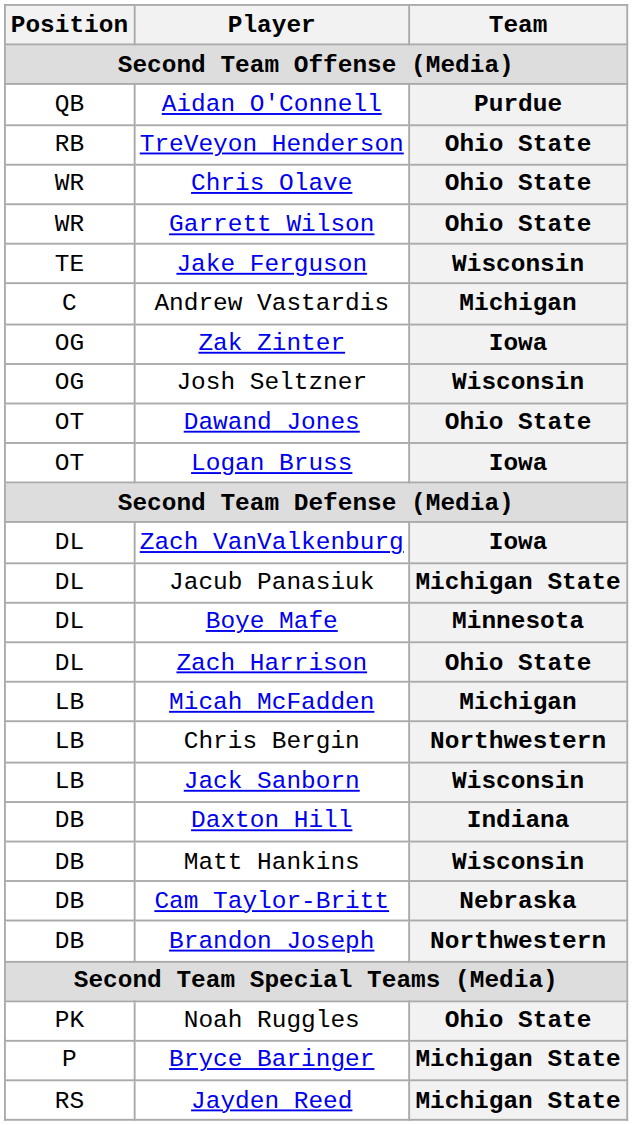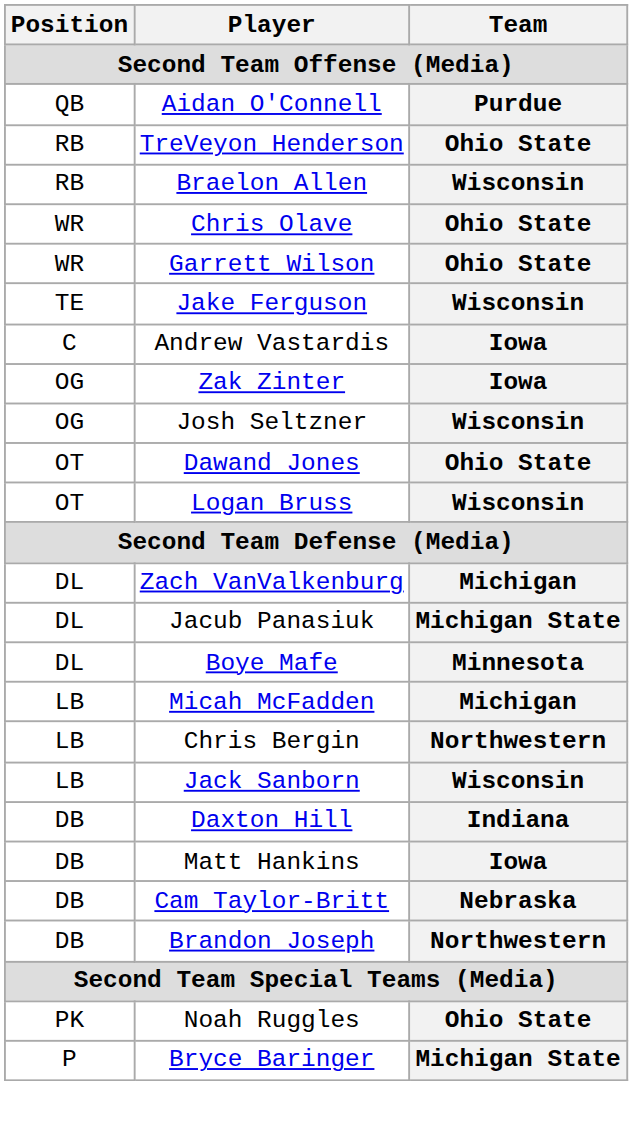+ row: RB | Braelon Allen | Wisconsin
Andrew Vastardis | Team: Michigan -> Iowa
Logan Bruss | Team: Iowa -> Wisconsin
Zach VanValkenburg | Team: Iowa -> Michigan
- row: DL | Zach Harrison | Ohio State
Matt Hankins | Team: Wisconsin -> Iowa
- row: RS | Jayden Reed | Michigan State
